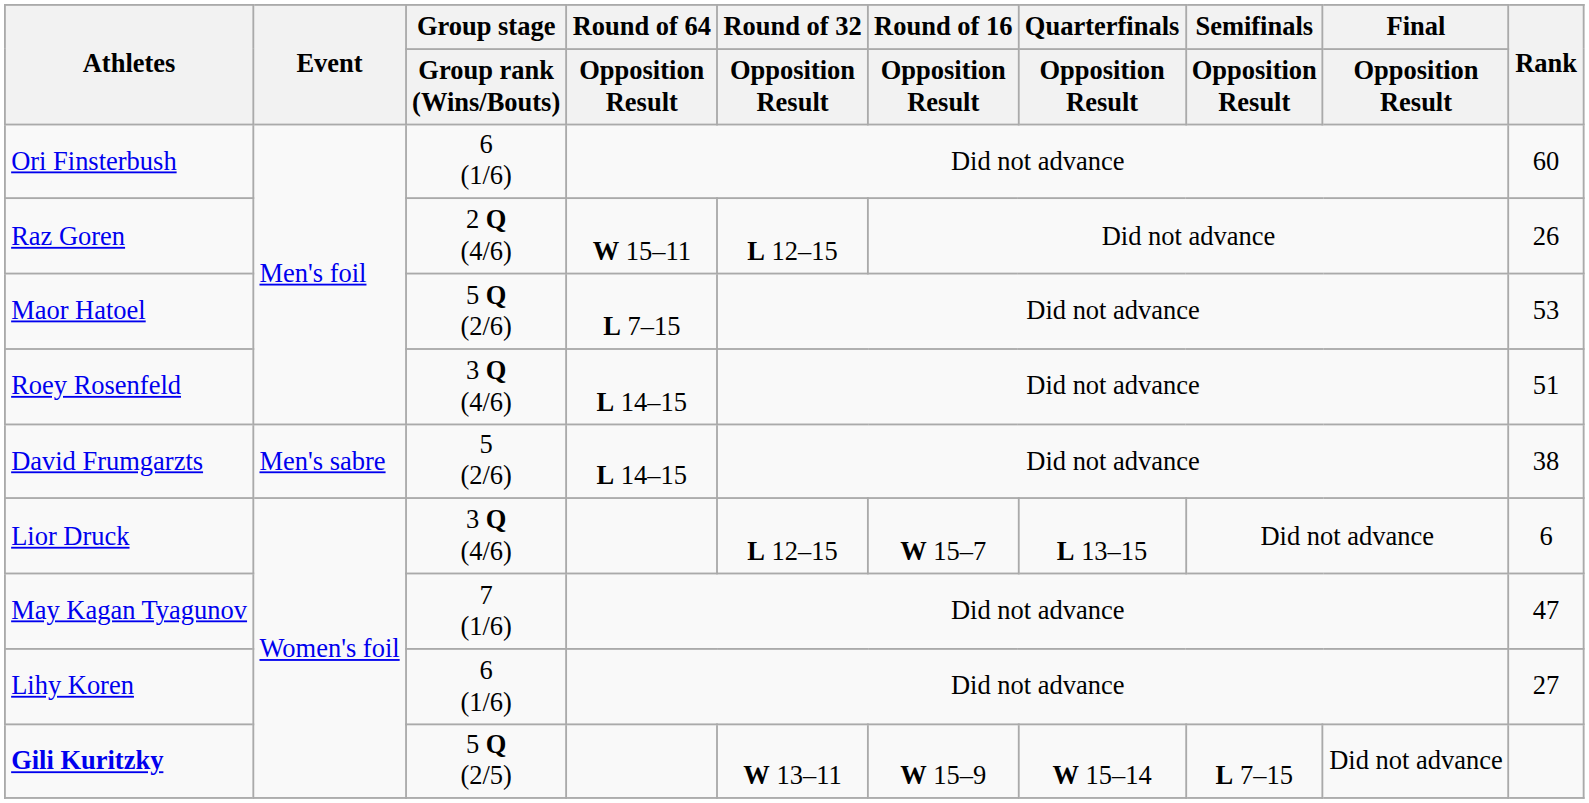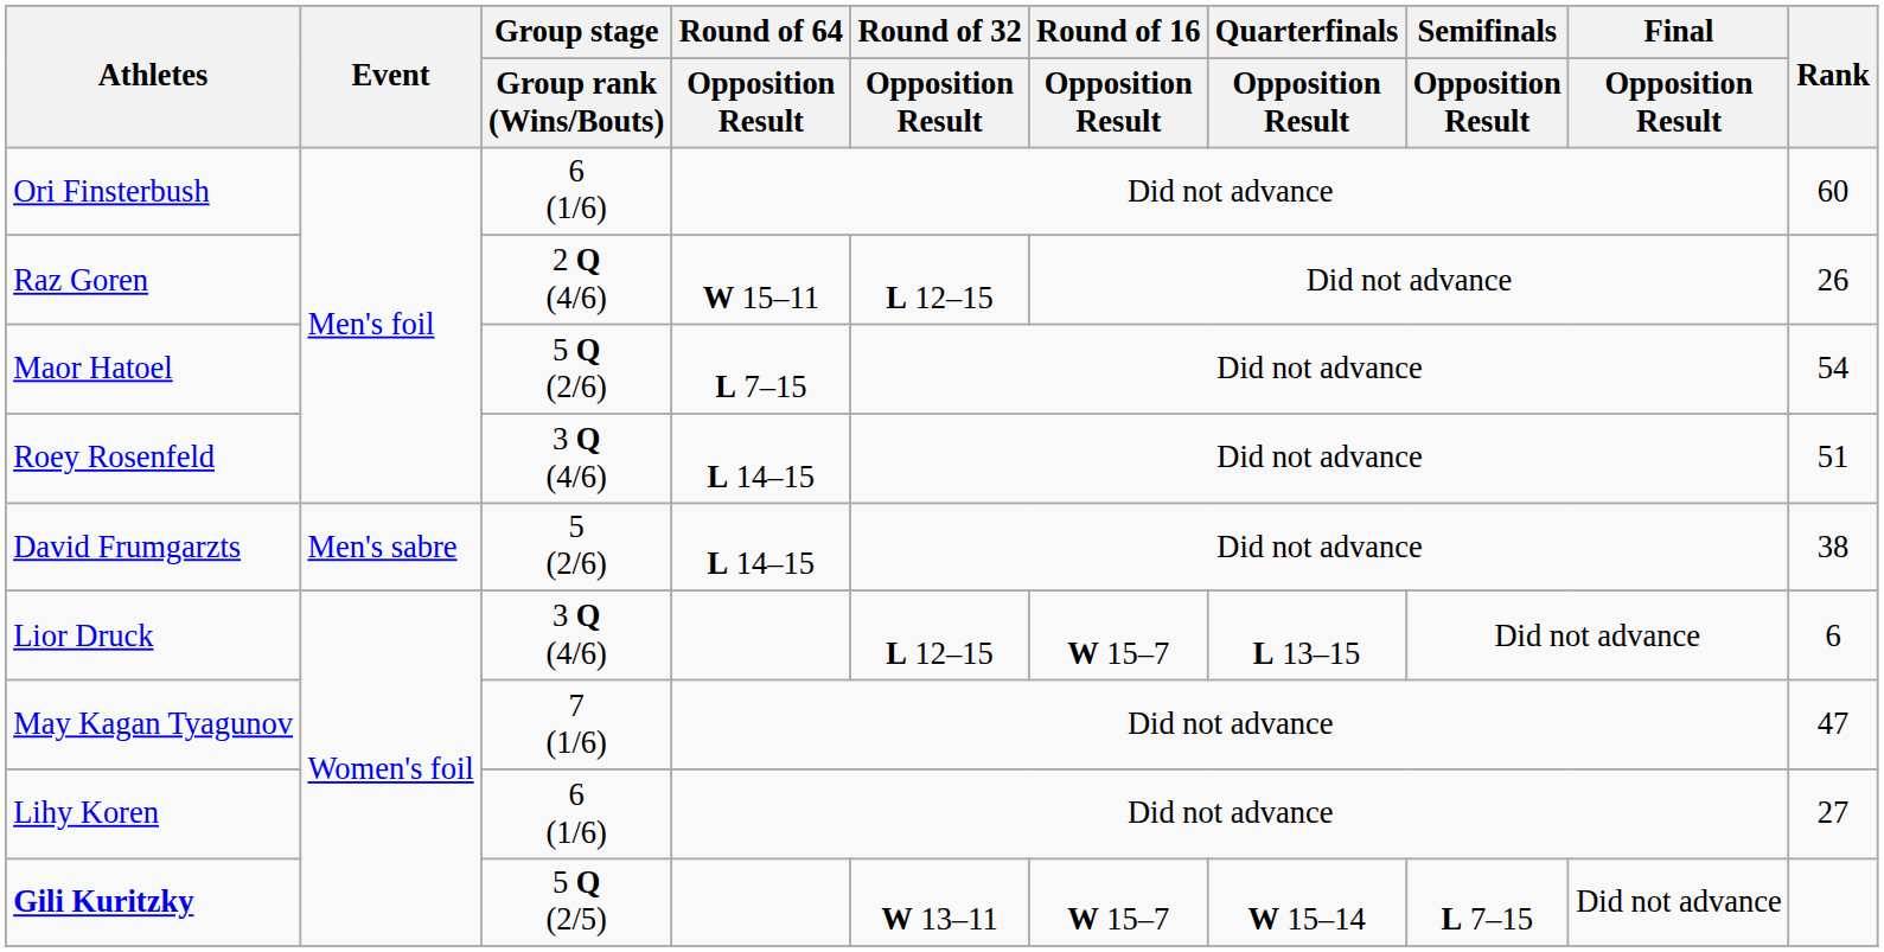Maor Hatoel | Rank: 53 -> 54
Gili Kuritzky | Round of 16 / Opposition Result: W 15–9 -> W 15–7
